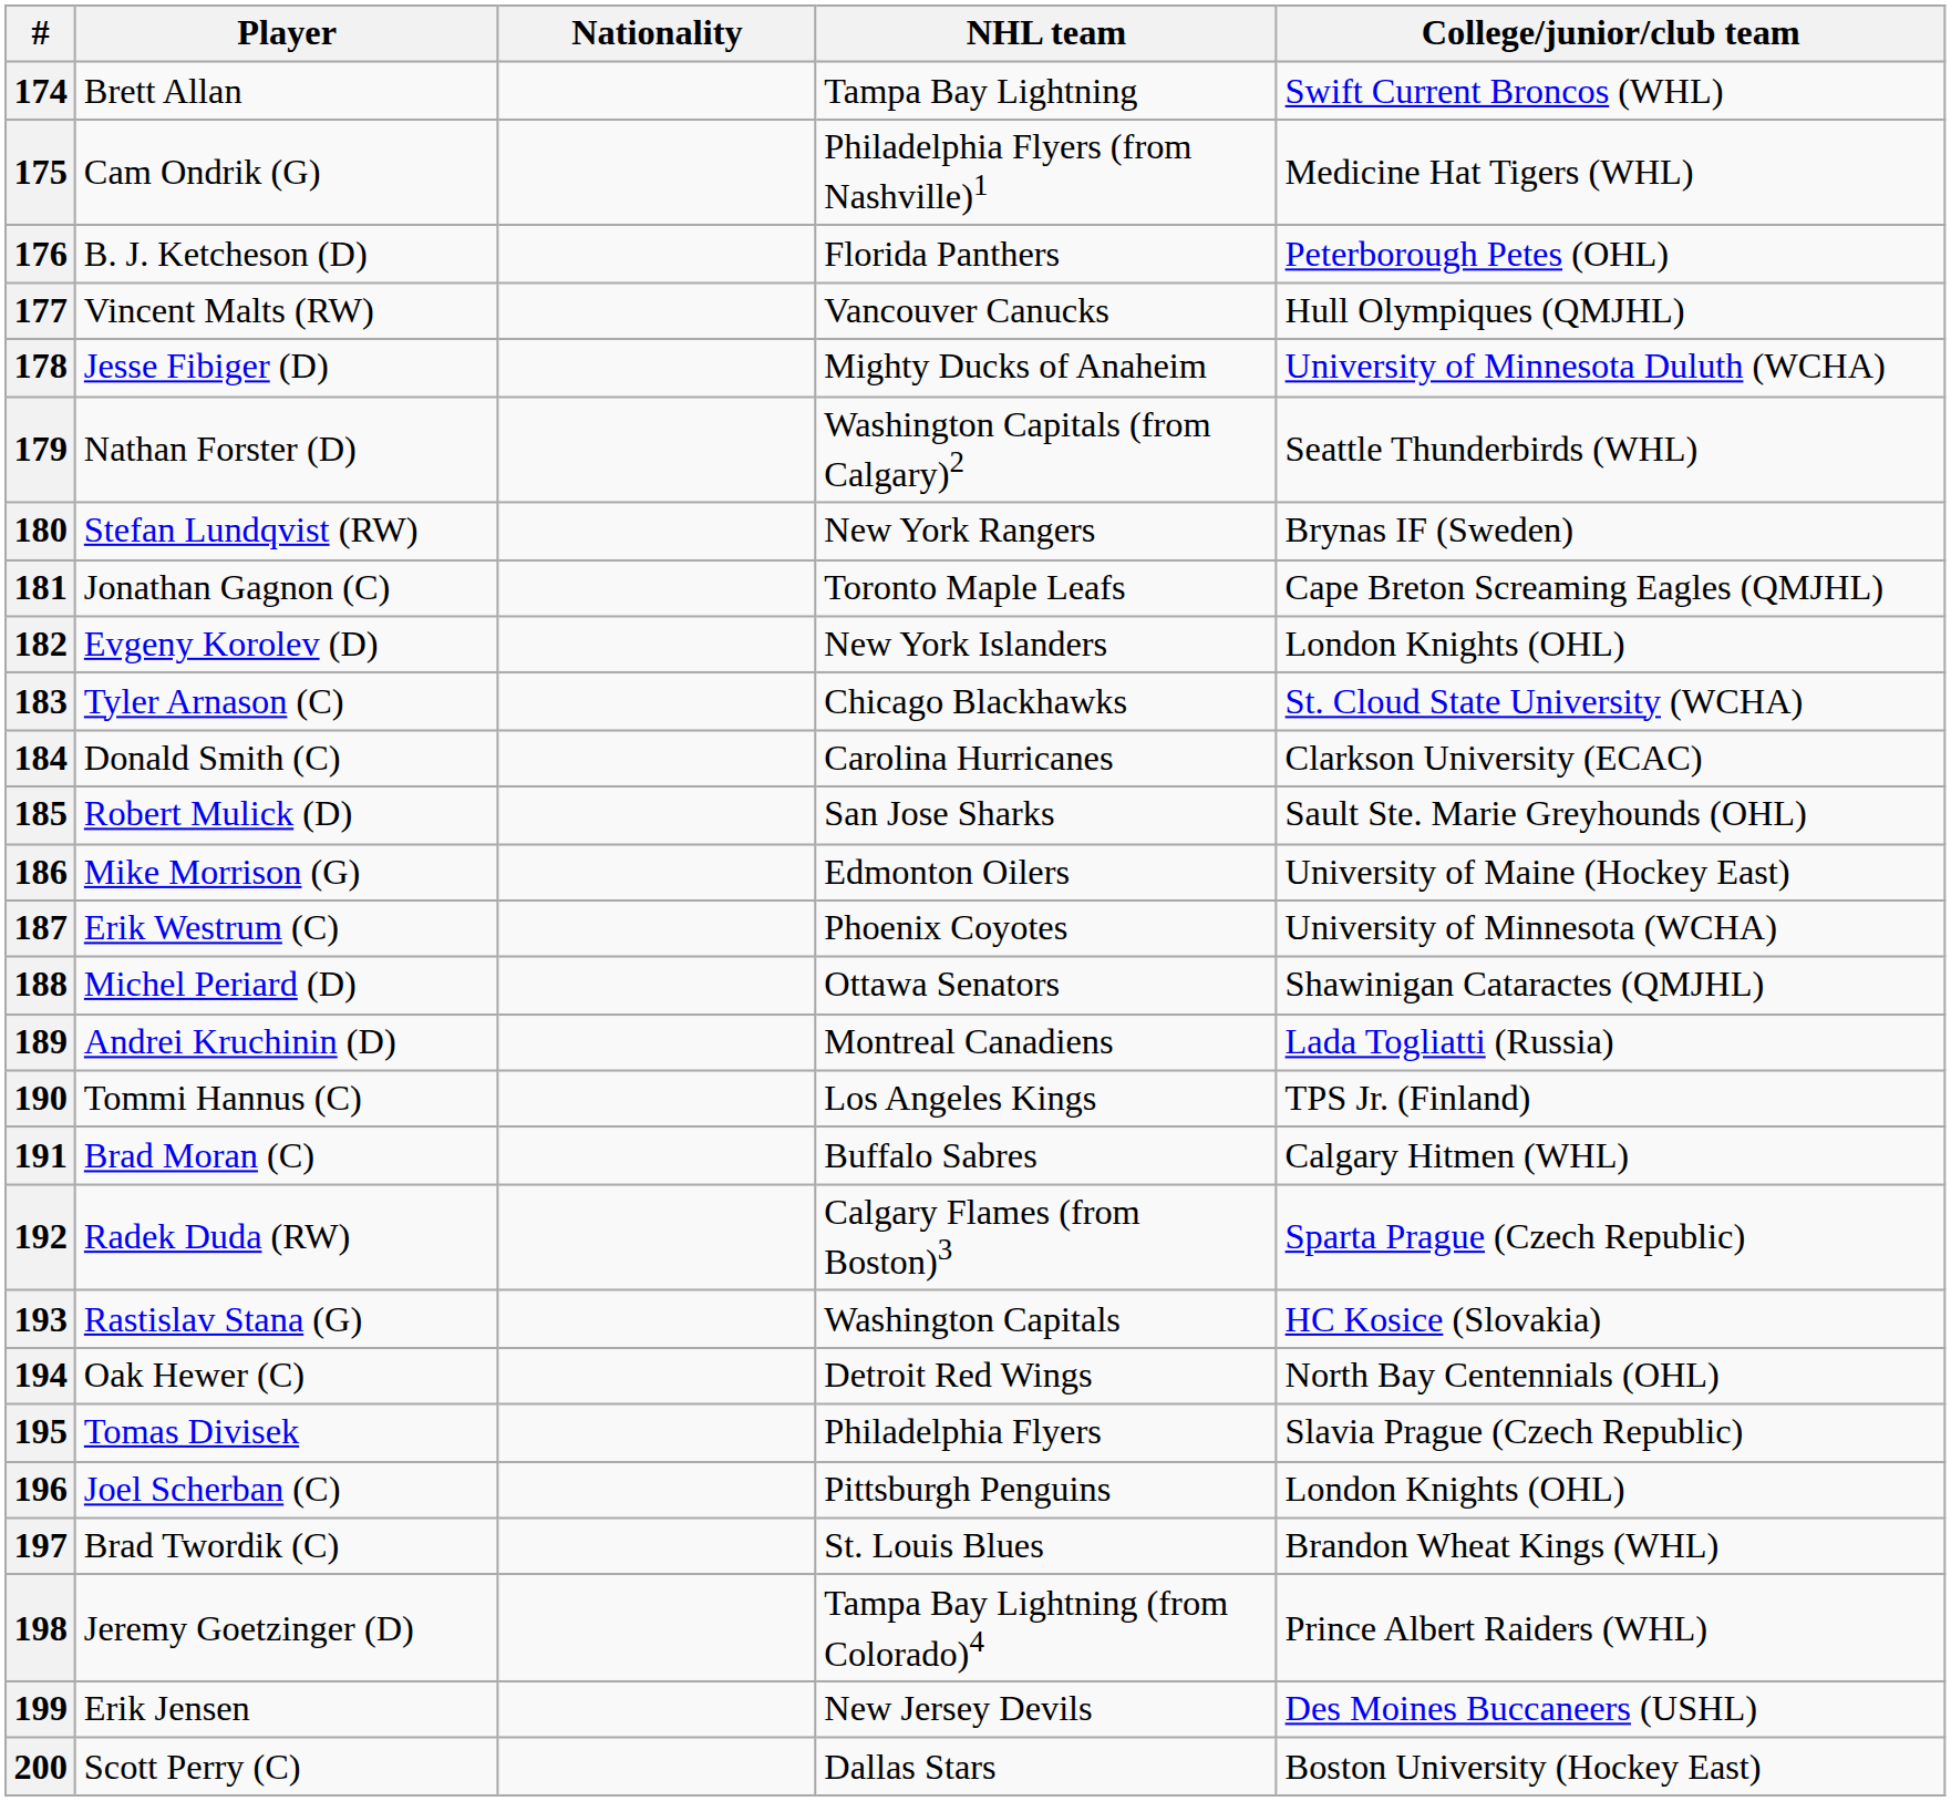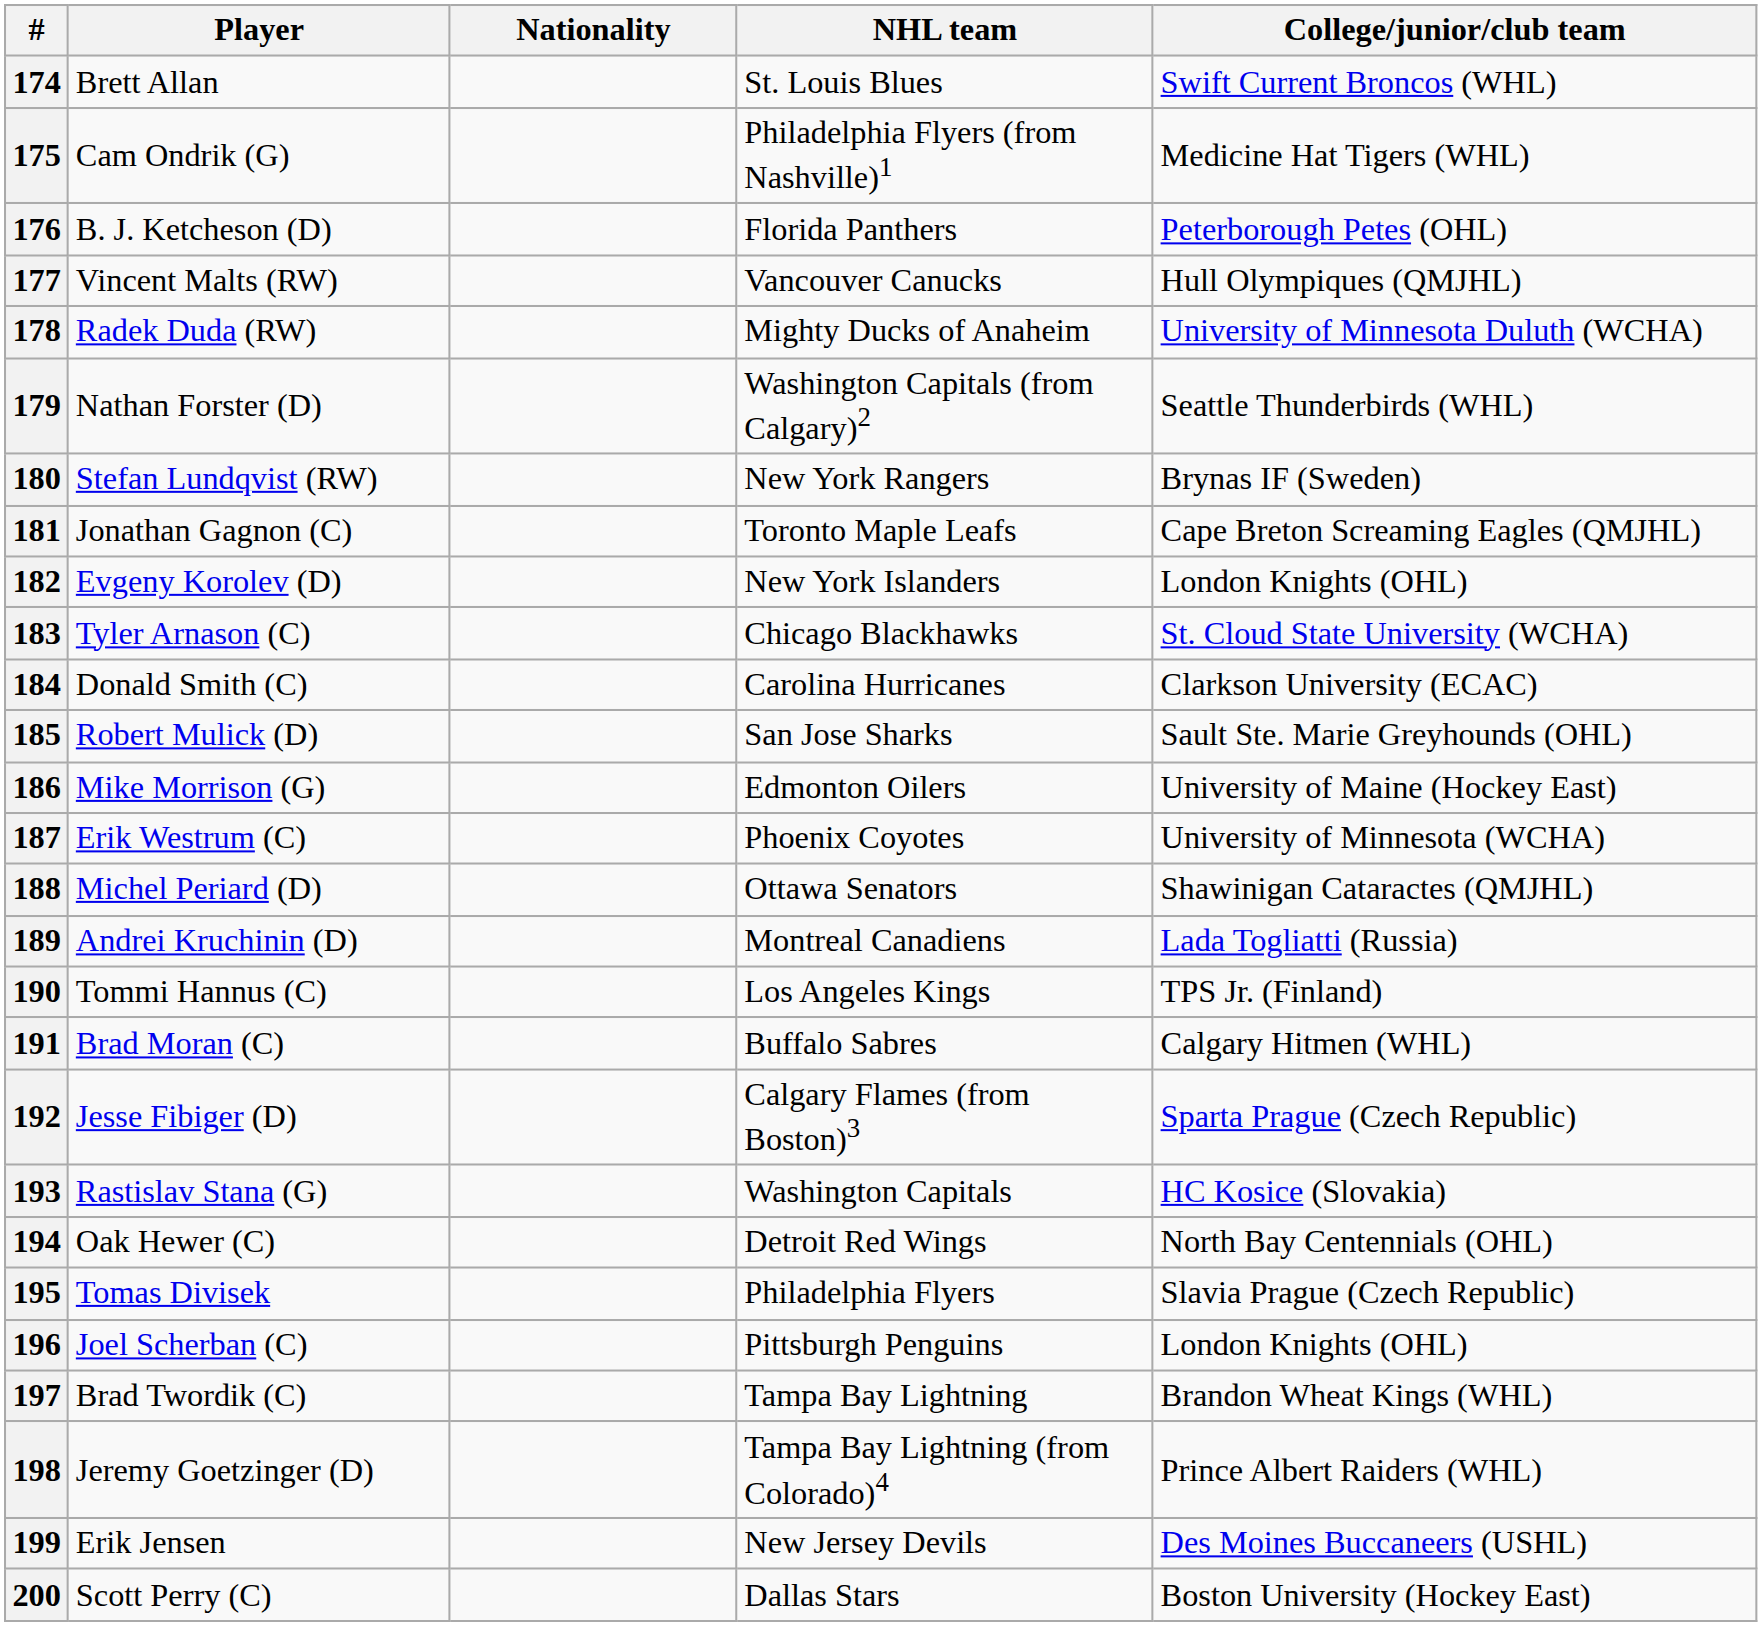174 | NHL team: Tampa Bay Lightning -> St. Louis Blues
178 | Player: Jesse Fibiger (D) -> Radek Duda (RW)
192 | Player: Radek Duda (RW) -> Jesse Fibiger (D)
197 | NHL team: St. Louis Blues -> Tampa Bay Lightning
